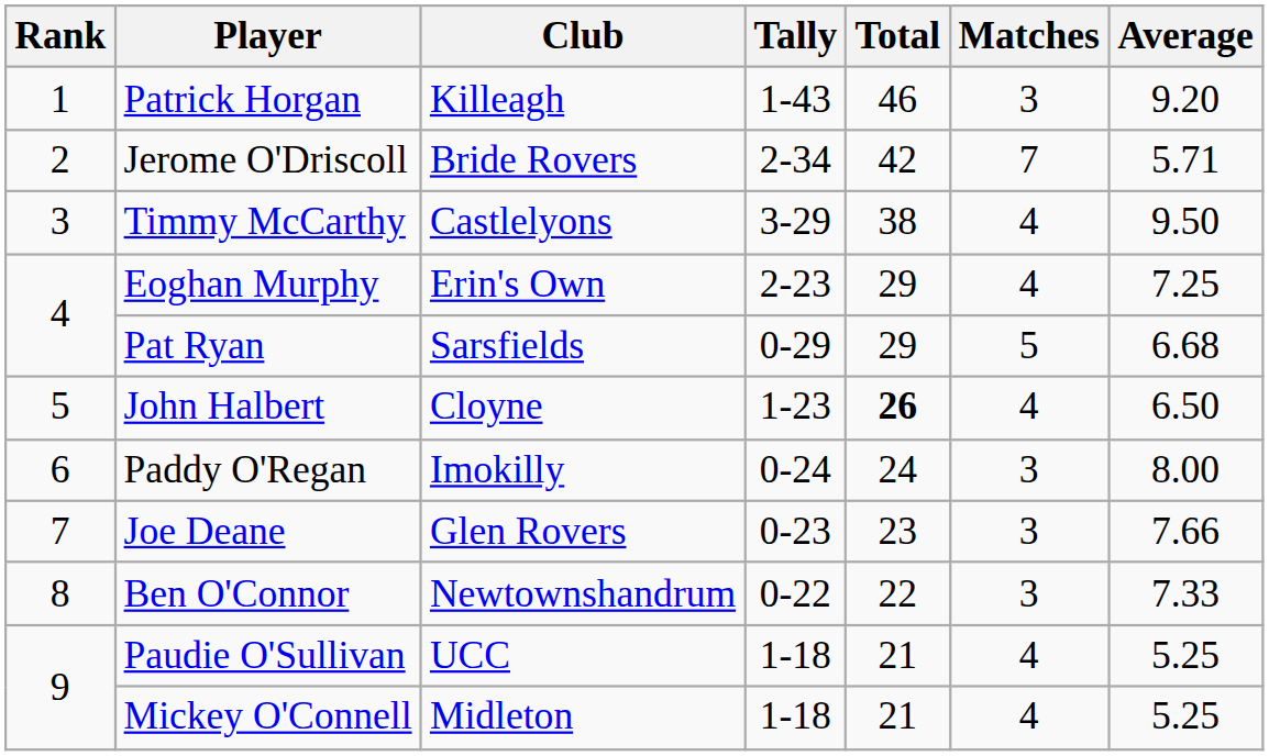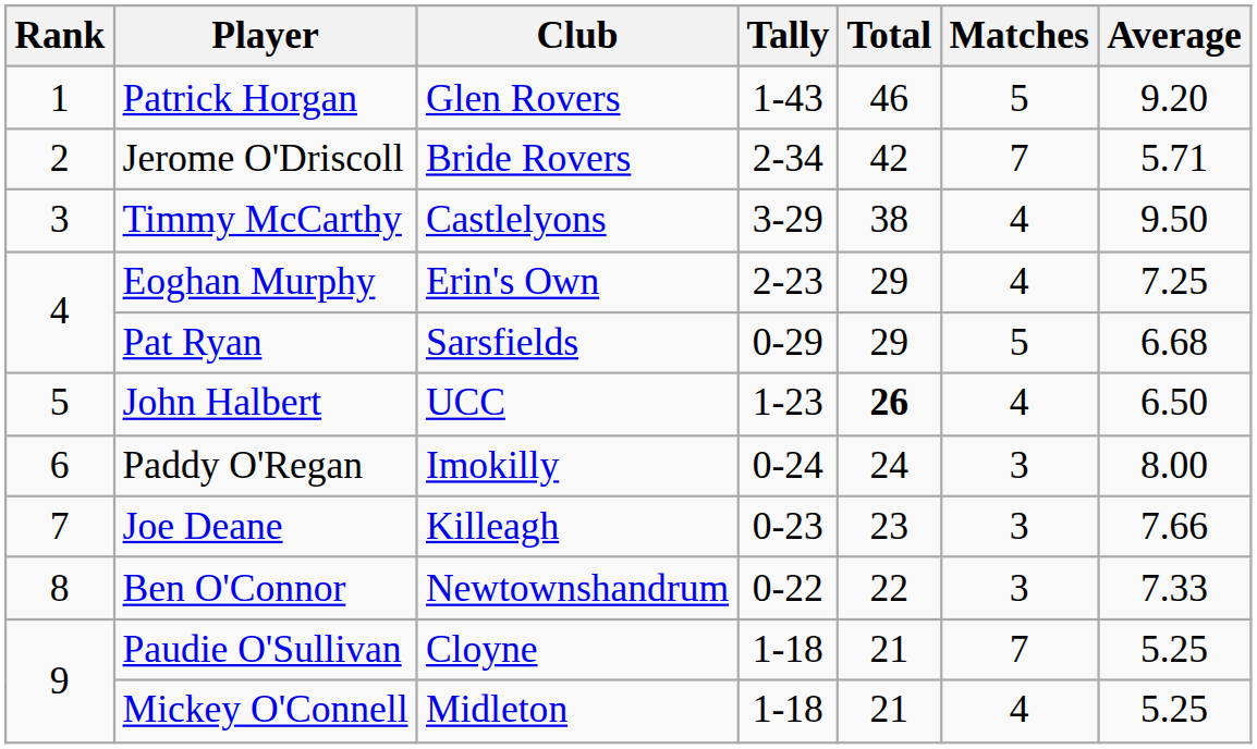Patrick Horgan | Club: Killeagh -> Glen Rovers
Patrick Horgan | Matches: 3 -> 5
John Halbert | Club: Cloyne -> UCC
Joe Deane | Club: Glen Rovers -> Killeagh
Paudie O'Sullivan | Club: UCC -> Cloyne
Paudie O'Sullivan | Matches: 4 -> 7
